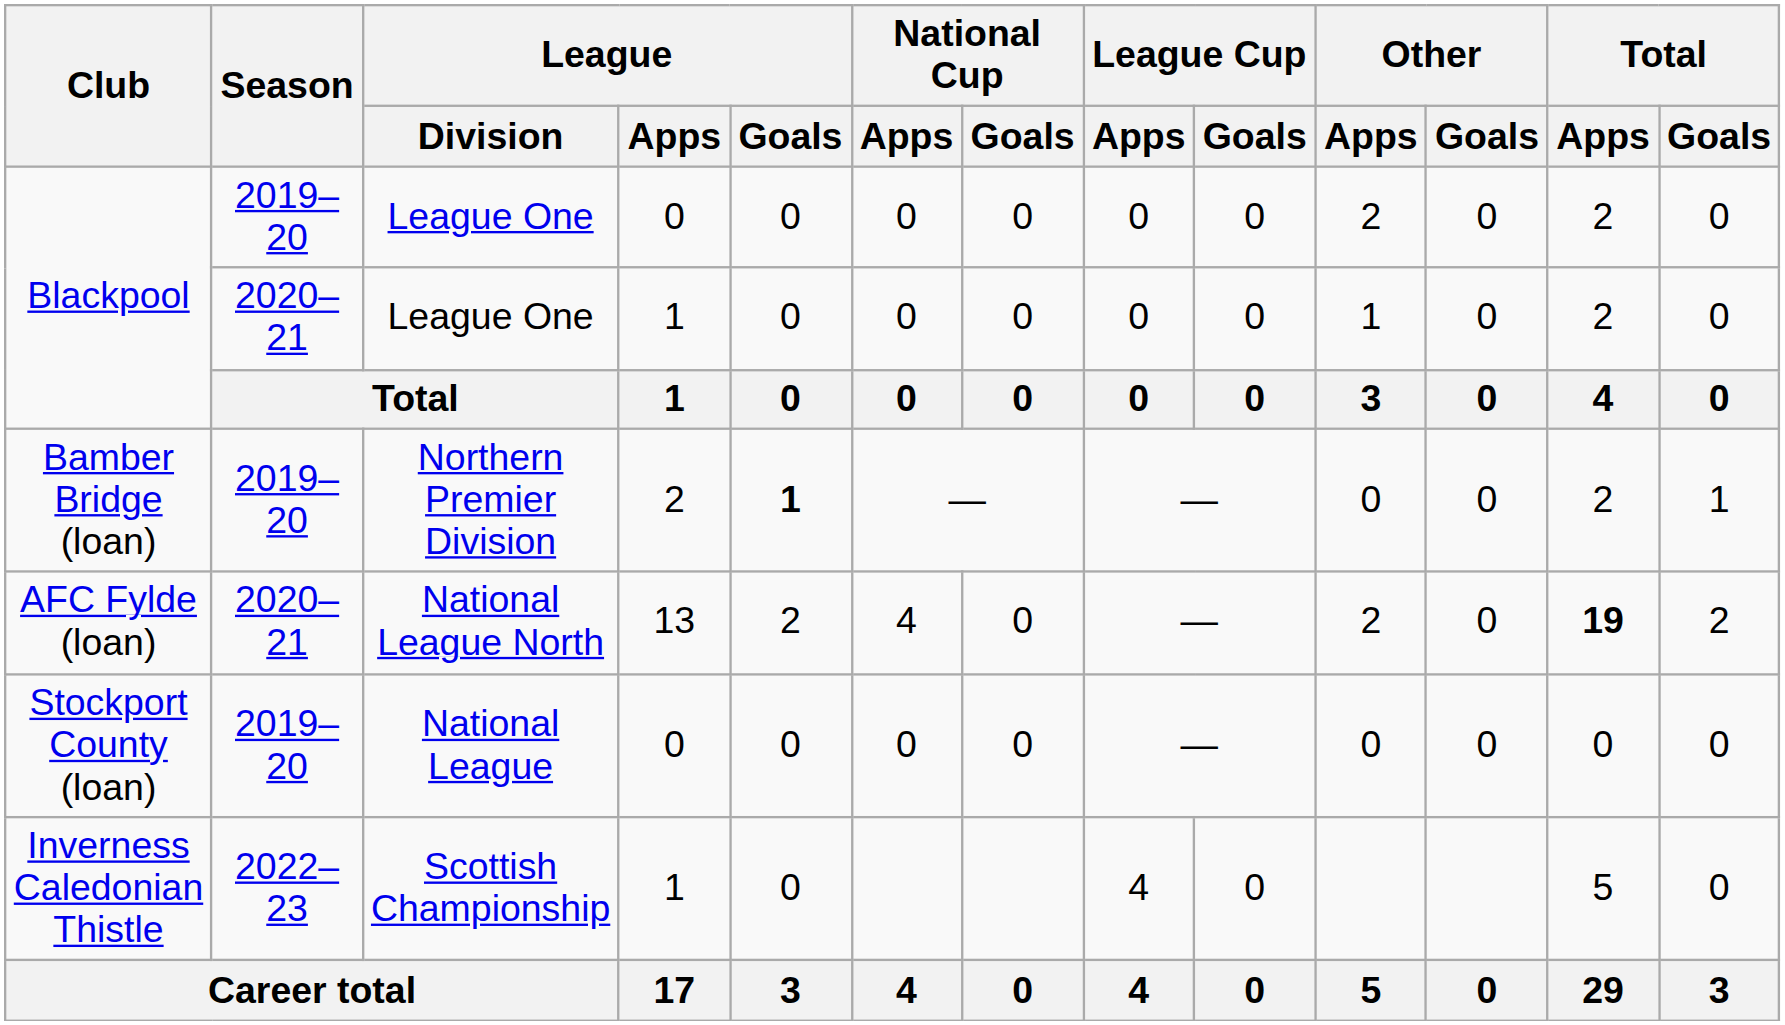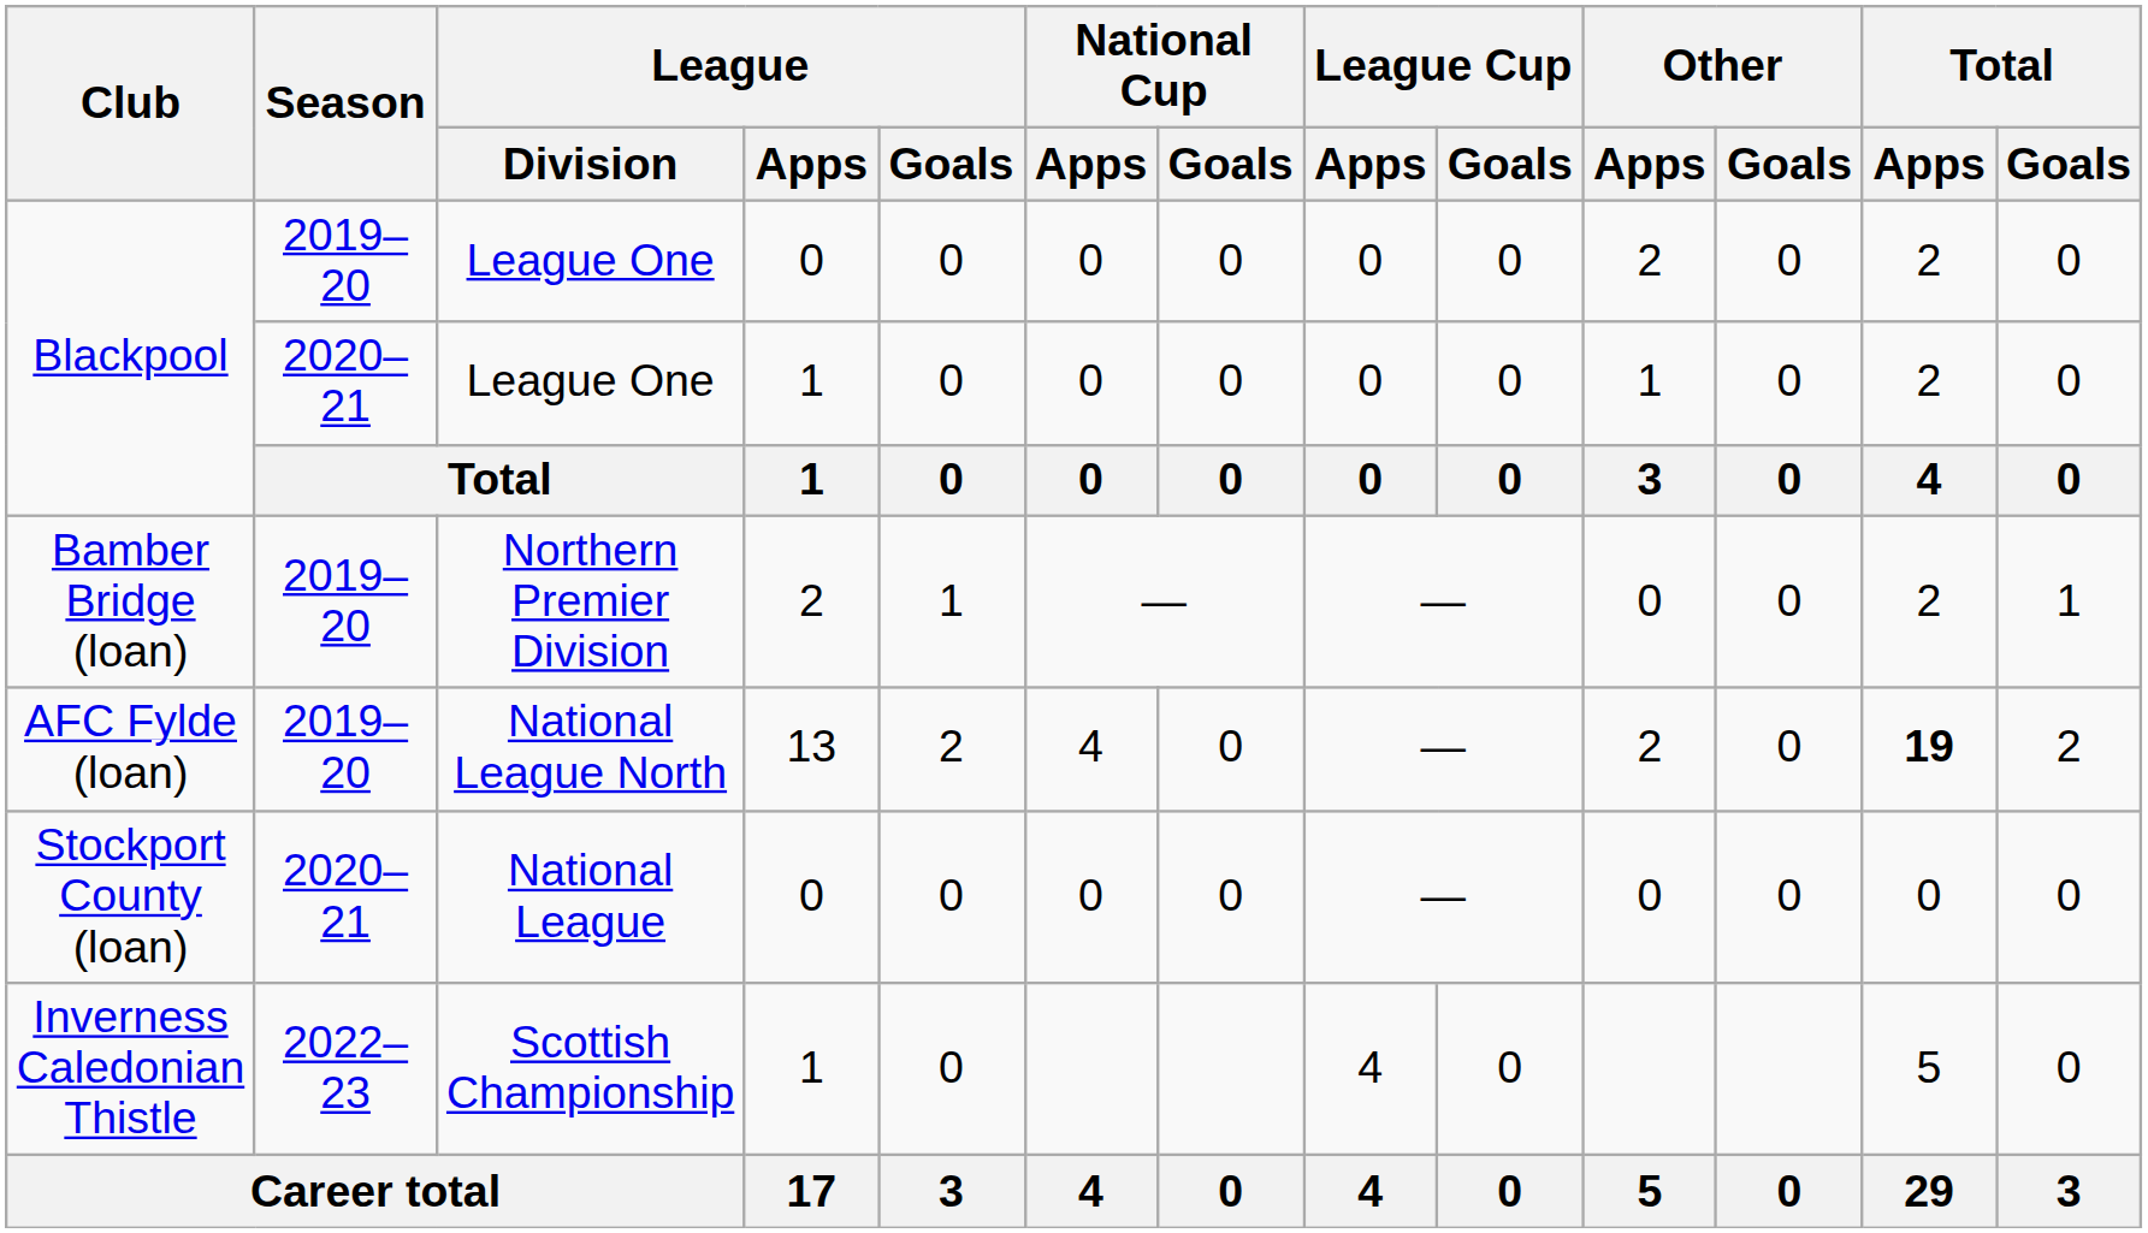Bamber Bridge (loan) | League / Goals: bold -> normal
AFC Fylde (loan) | Season: 2020–21 -> 2019–20
Stockport County (loan) | Season: 2019–20 -> 2020–21
